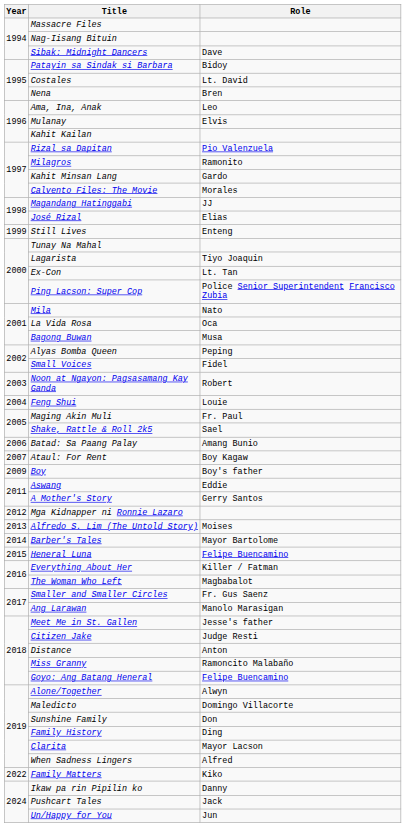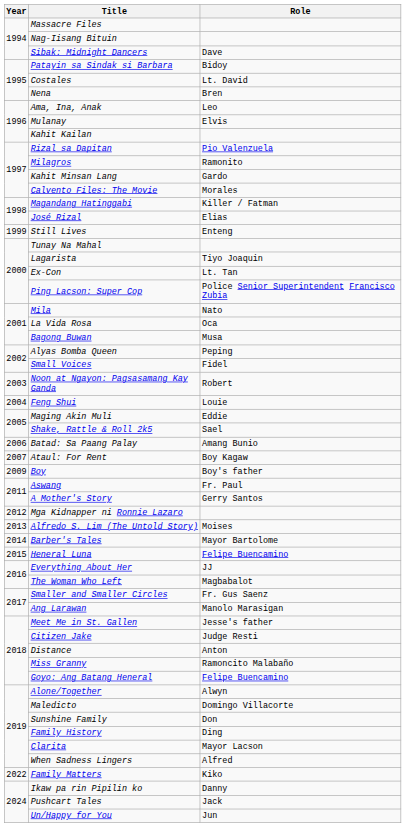Magandang Hatinggabi | Role: JJ -> Killer / Fatman
Maging Akin Muli | Role: Fr. Paul -> Eddie
Aswang | Role: Eddie -> Fr. Paul
Everything About Her | Role: Killer / Fatman -> JJ
